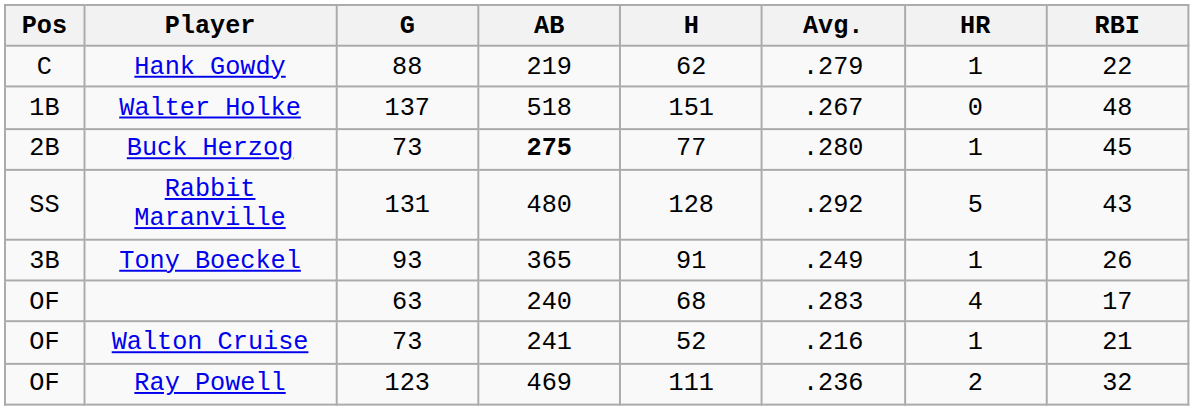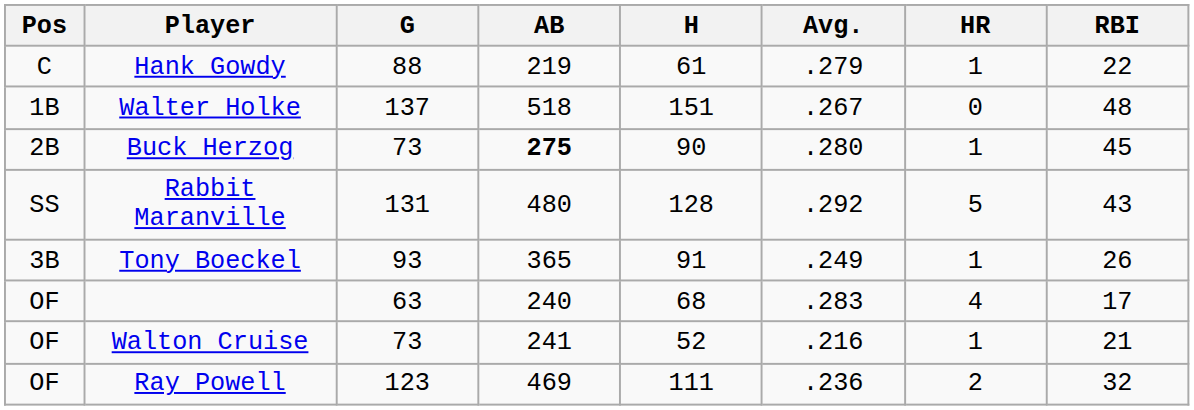Hank Gowdy | H: 62 -> 61
Buck Herzog | H: 77 -> 90
